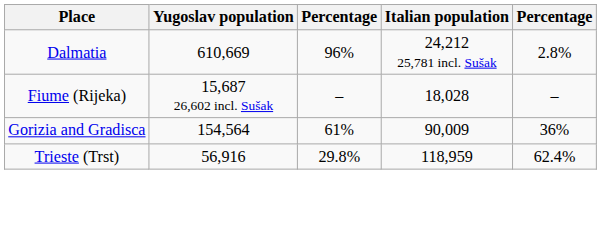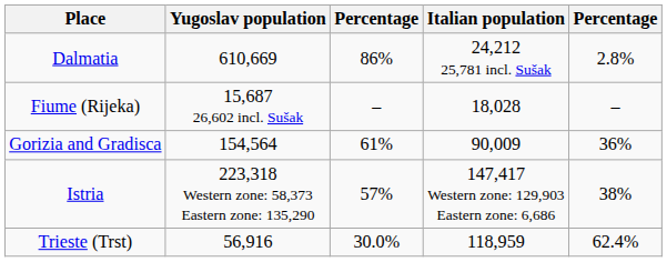Dalmatia | column 3: 96% -> 86%
+ row: Istria | 223,318 Western zone: 58,373 Eastern zone: 135,290 | 57% | 147,417 Western zone: 129,903 Eastern zone: 6,686 | 38%
Trieste (Trst) | column 3: 29.8% -> 30.0%
